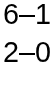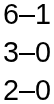+ row: 3–0
